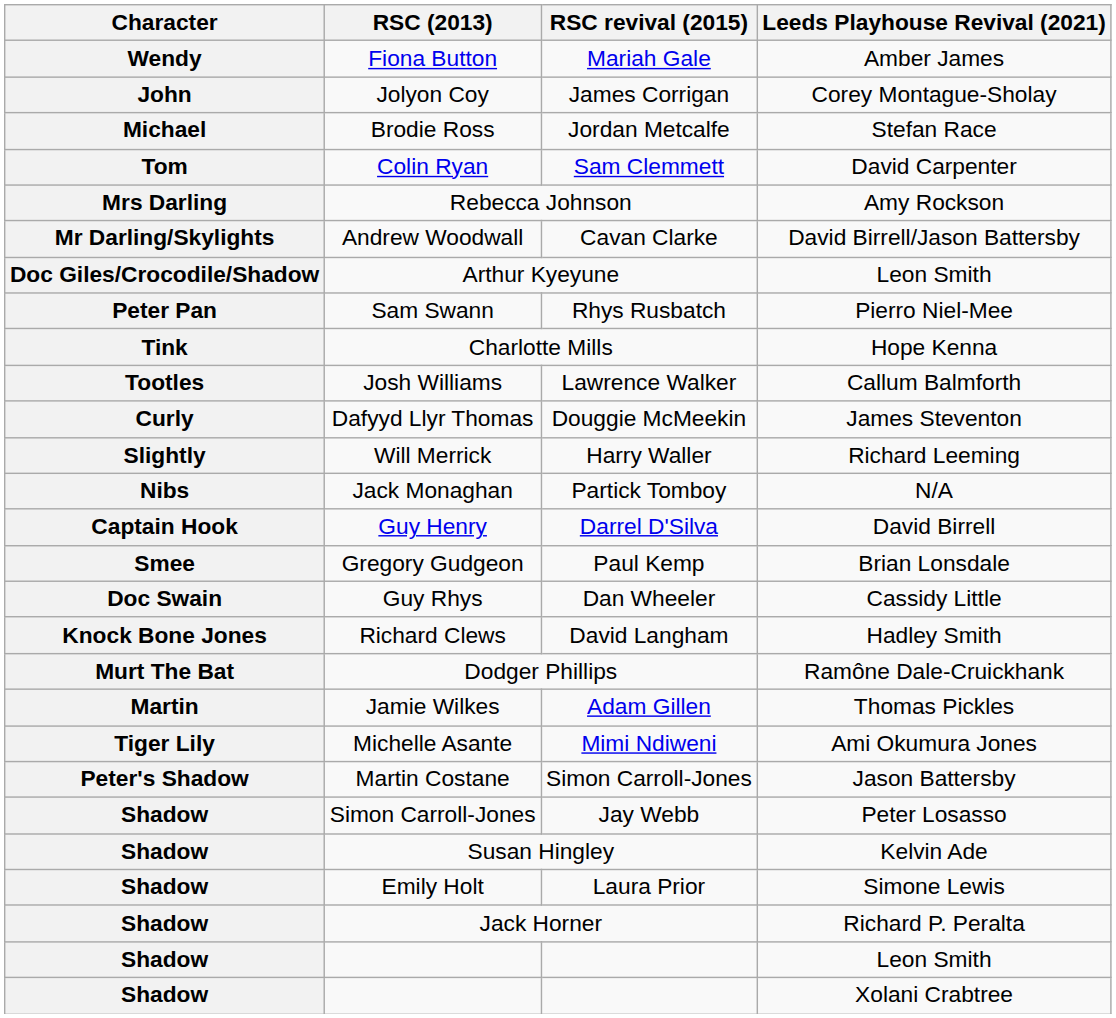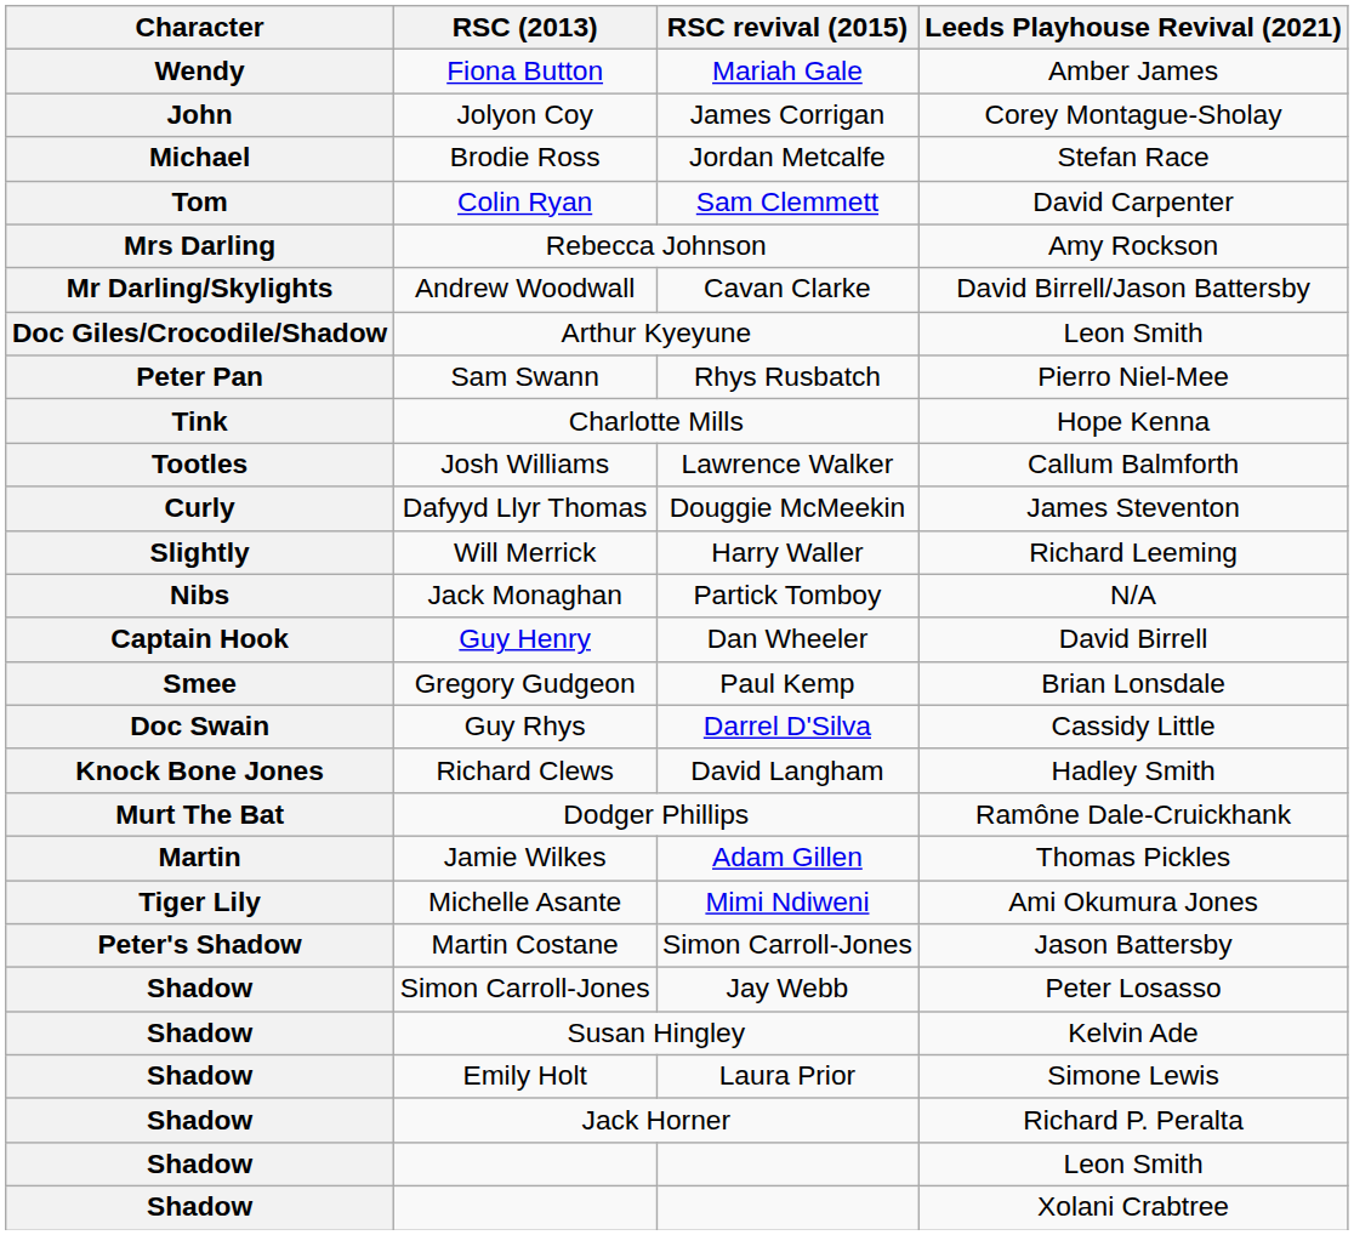Guy Henry | RSC revival (2015): Darrel D'Silva -> Dan Wheeler
Guy Rhys | RSC revival (2015): Dan Wheeler -> Darrel D'Silva
